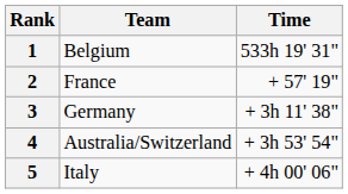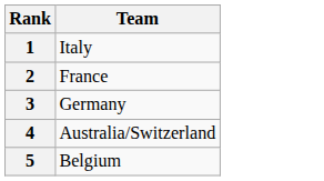- column: Time | 533h 19' 31" | + 57' 19" | + 3h 11' 38" | + 3h 53' 54" | + 4h 00' 06"
1 | Team: Belgium -> Italy
5 | Team: Italy -> Belgium
